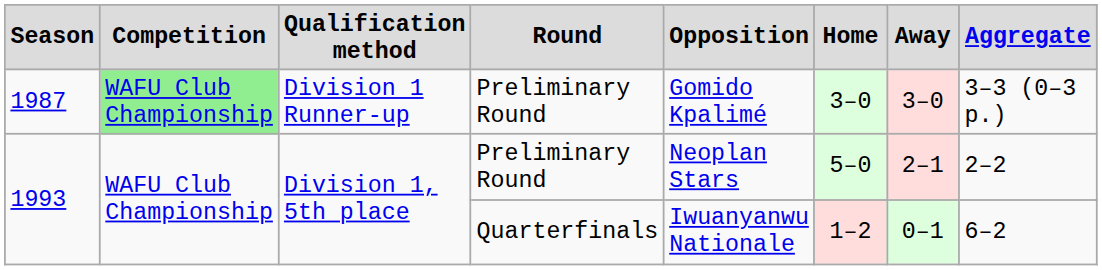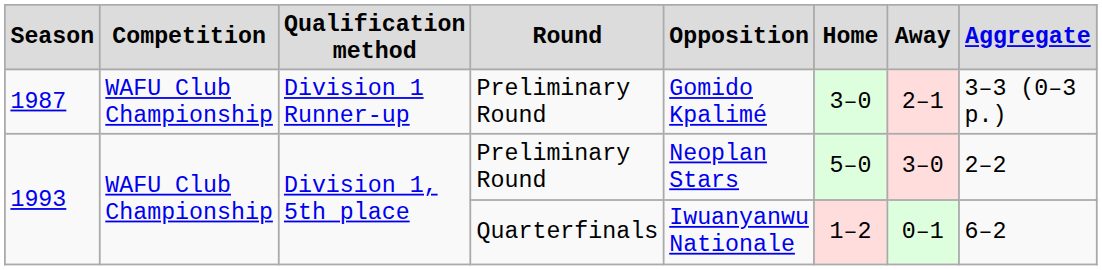1987 | Competition: lightgreen background -> no background
1987 | Away: 3–0 -> 2–1
1993 / Preliminary Round | Away: 2–1 -> 3–0
